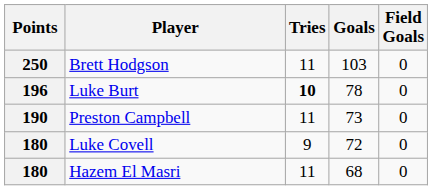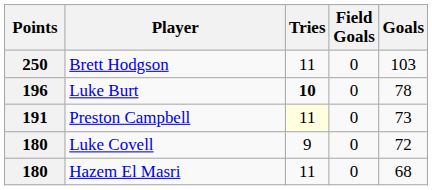columns swapped: Goals <-> Field Goals
Preston Campbell | Points: 190 -> 191
Preston Campbell | Tries: no background -> lightyellow background
